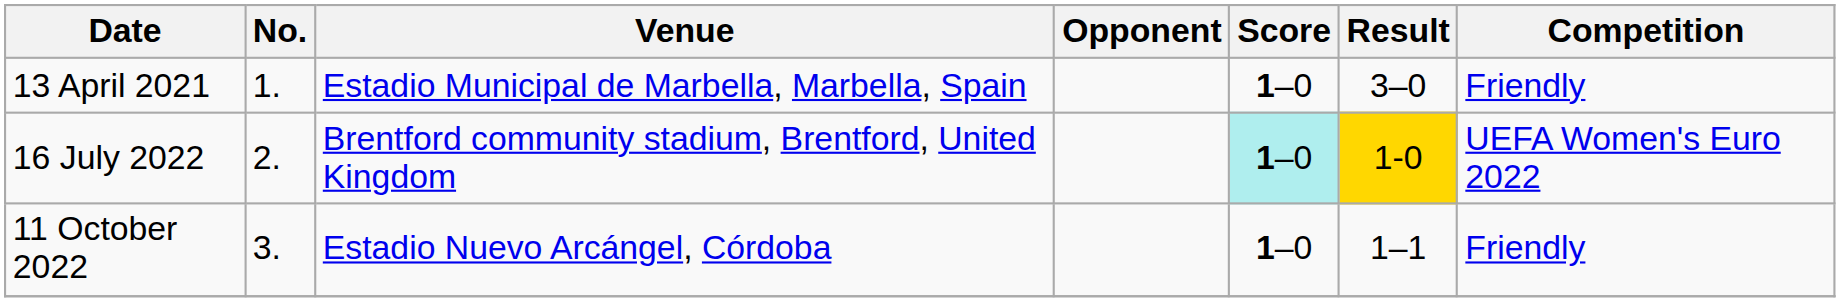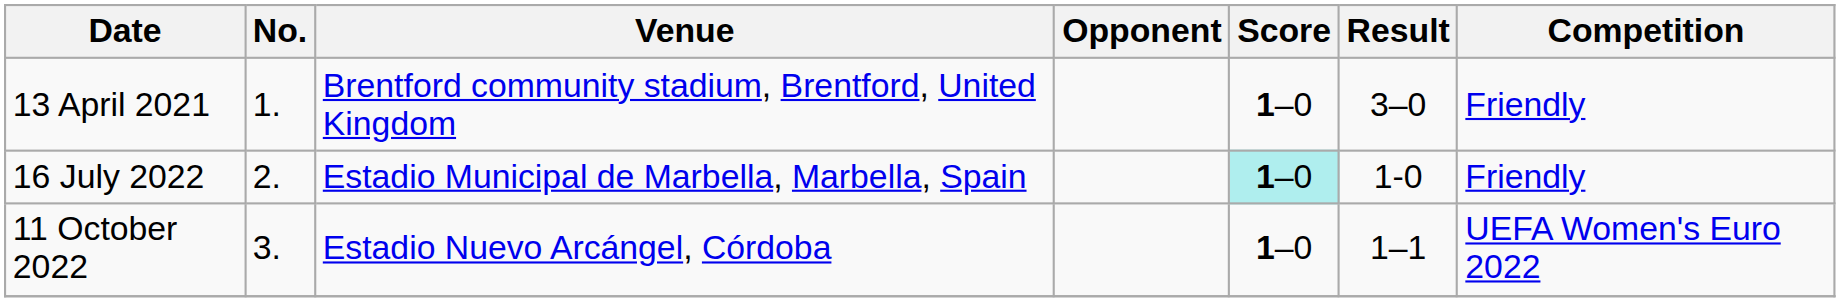13 April 2021 | Venue: Estadio Municipal de Marbella, Marbella, Spain -> Brentford community stadium, Brentford, United Kingdom
16 July 2022 | Venue: Brentford community stadium, Brentford, United Kingdom -> Estadio Municipal de Marbella, Marbella, Spain
16 July 2022 | Result: gold background -> no background
16 July 2022 | Competition: UEFA Women's Euro 2022 -> Friendly
11 October 2022 | Competition: Friendly -> UEFA Women's Euro 2022
